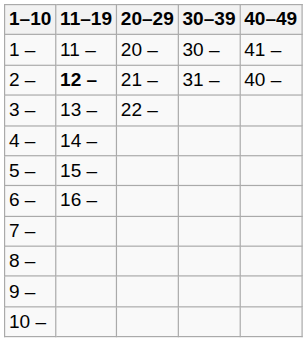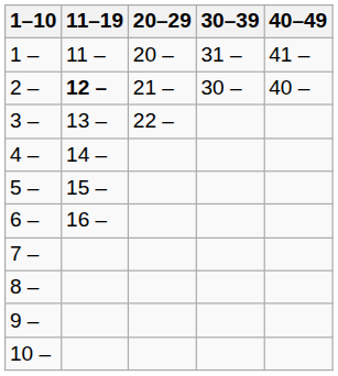1 – | 30–39: 30 – -> 31 –
2 – | 30–39: 31 – -> 30 –
